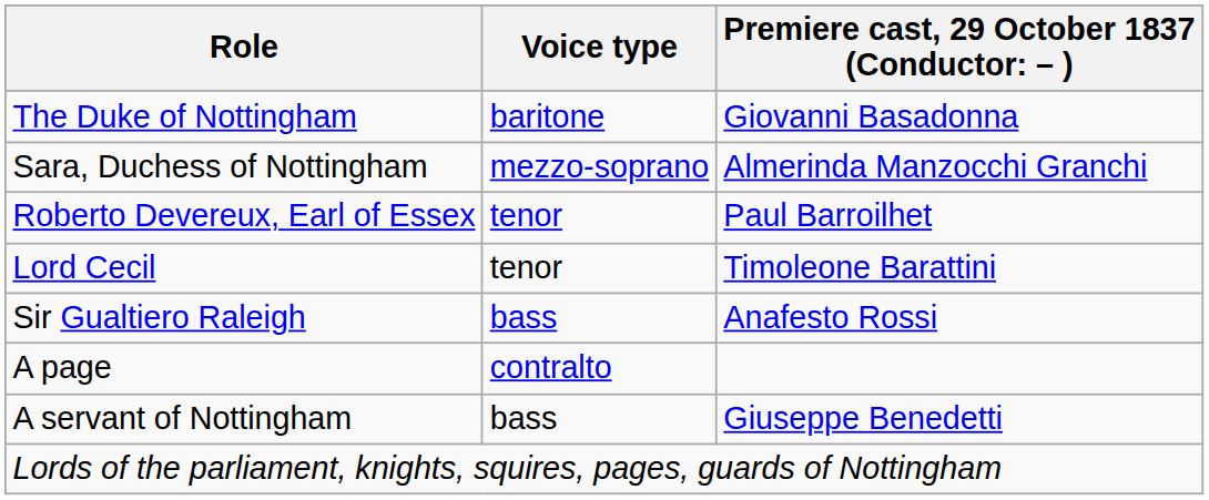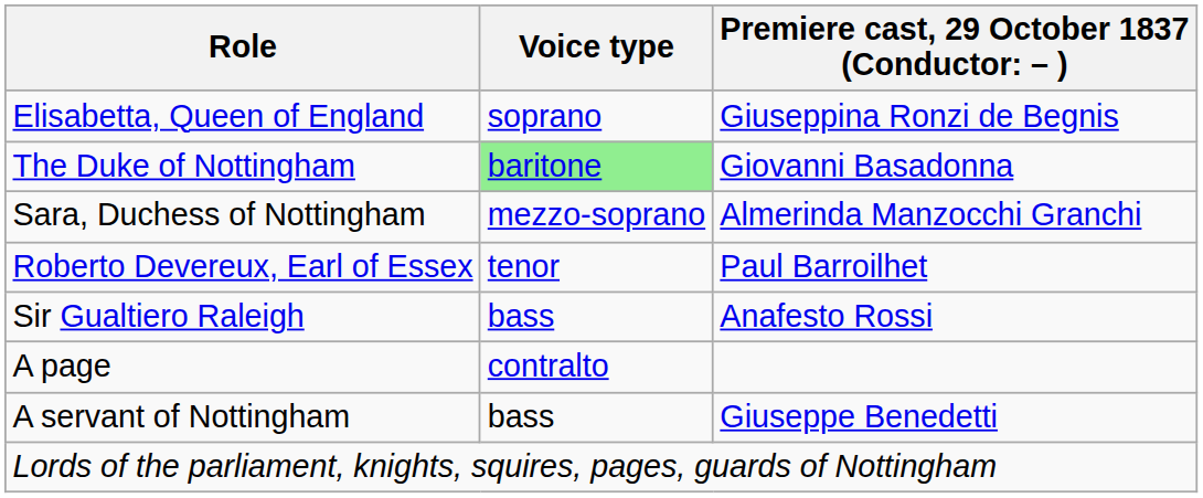+ row: Elisabetta, Queen of England | soprano | Giuseppina Ronzi de Begnis
The Duke of Nottingham | Voice type: no background -> lightgreen background
- row: Lord Cecil | tenor | Timoleone Barattini
